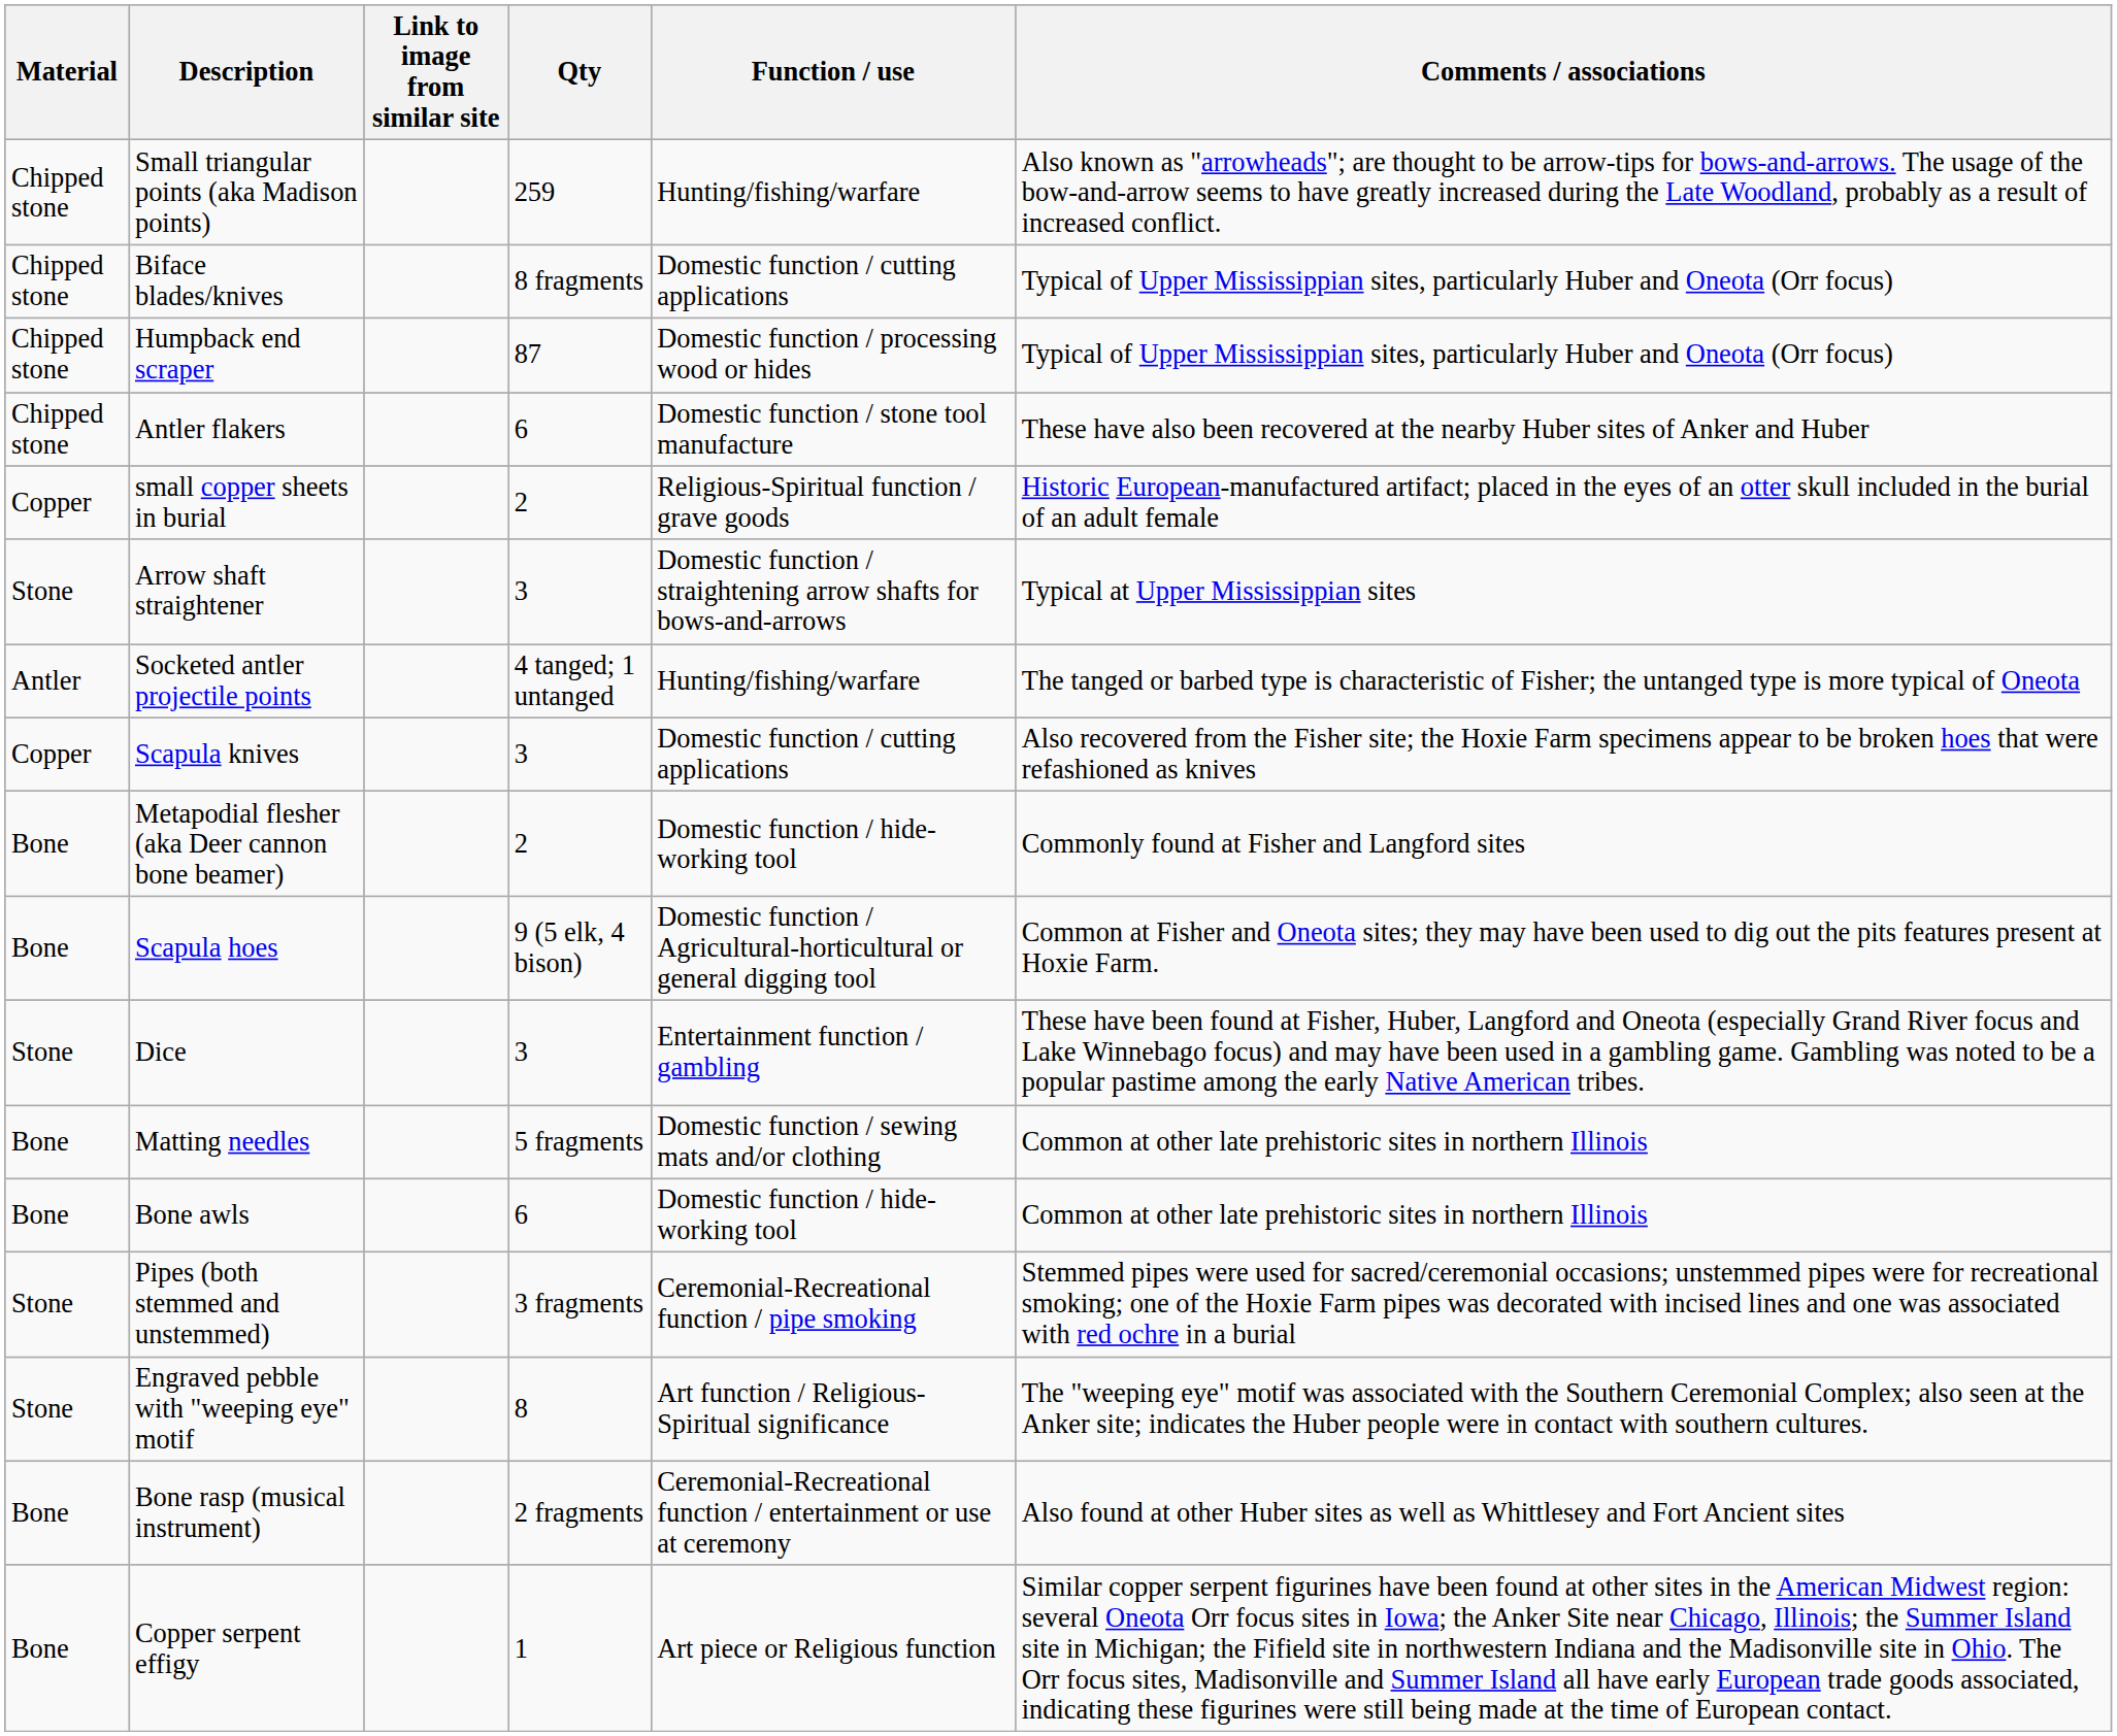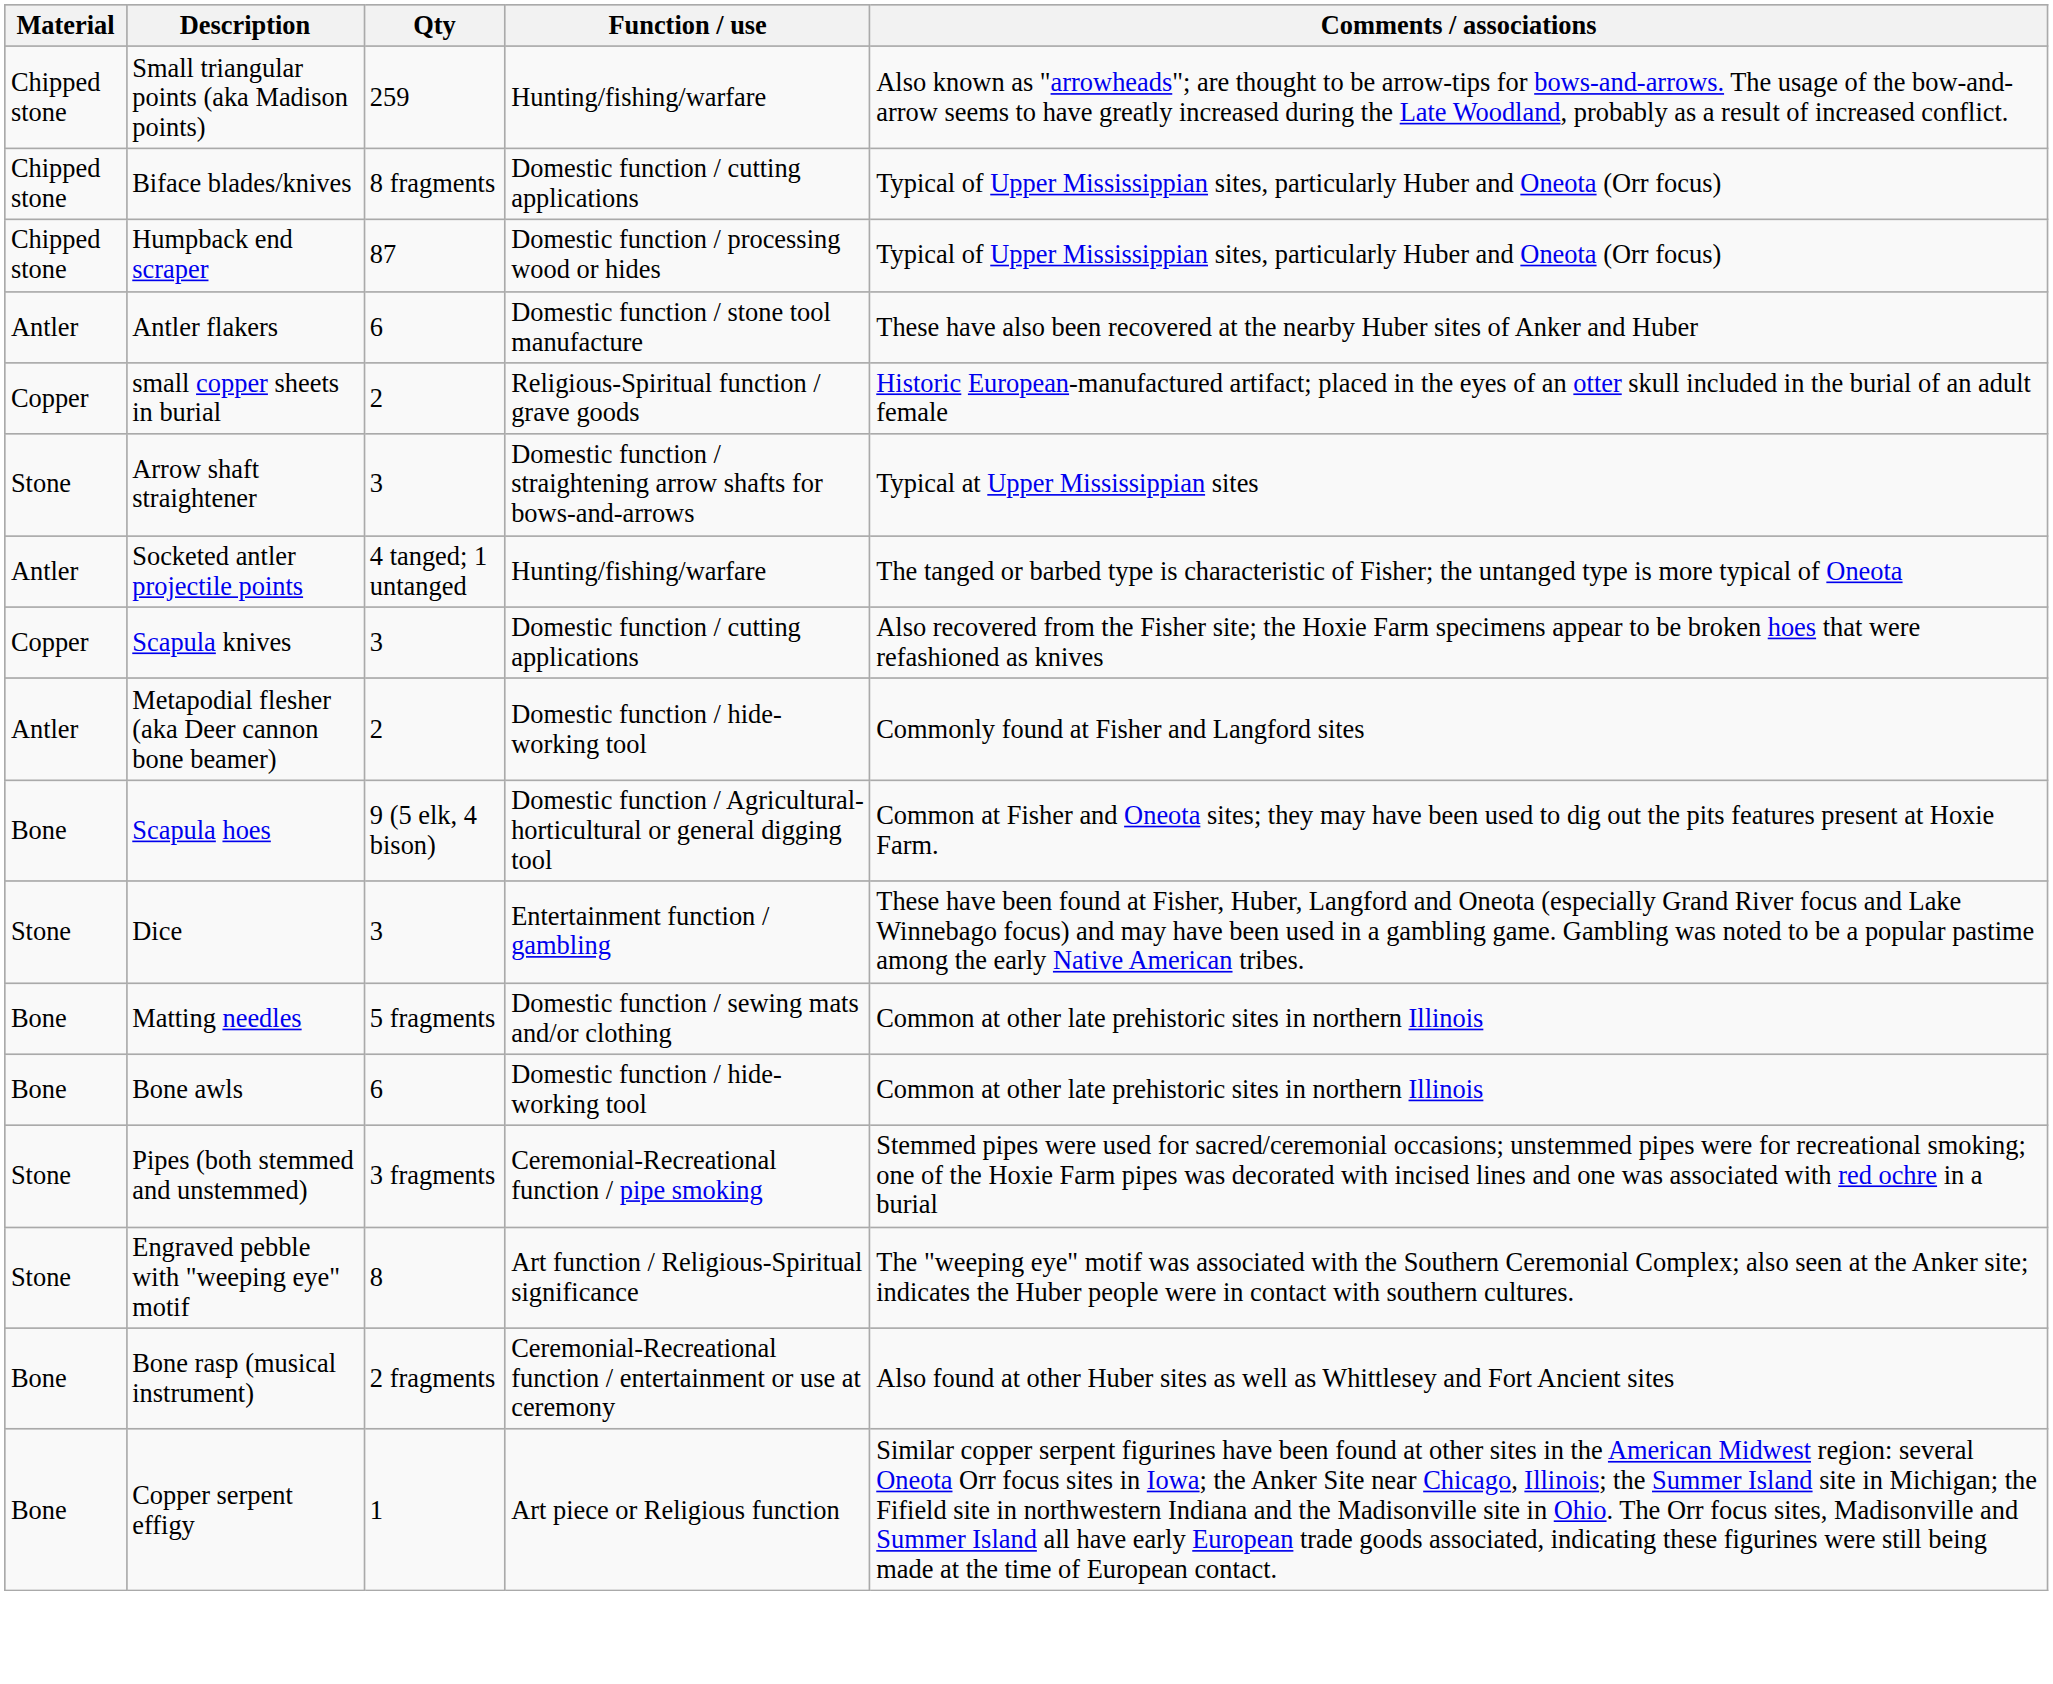- column: Link to image from similar site
Antler flakers | Material: Chipped stone -> Antler
Metapodial flesher (aka Deer cannon bone beamer) | Material: Bone -> Antler
